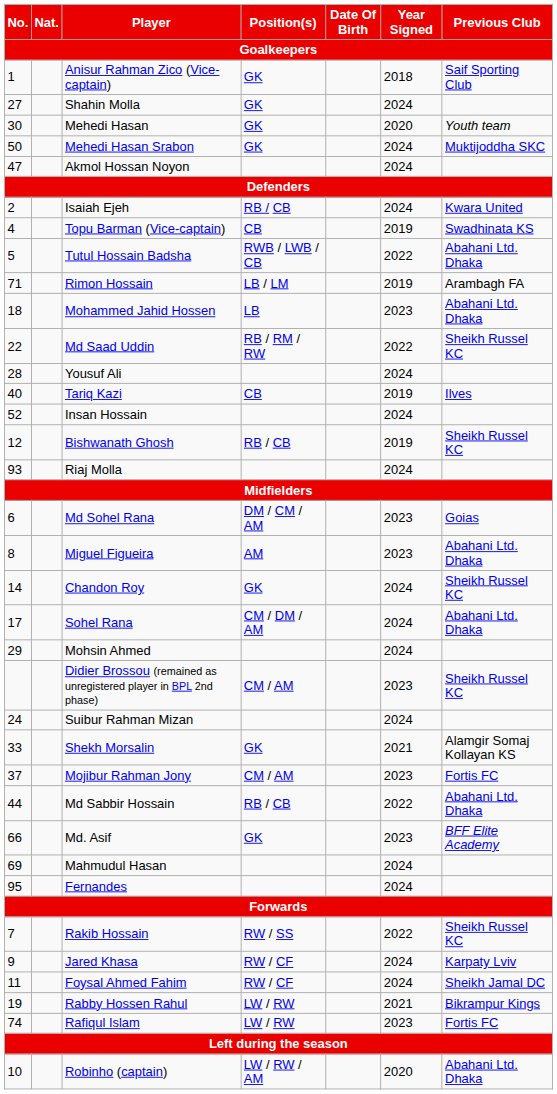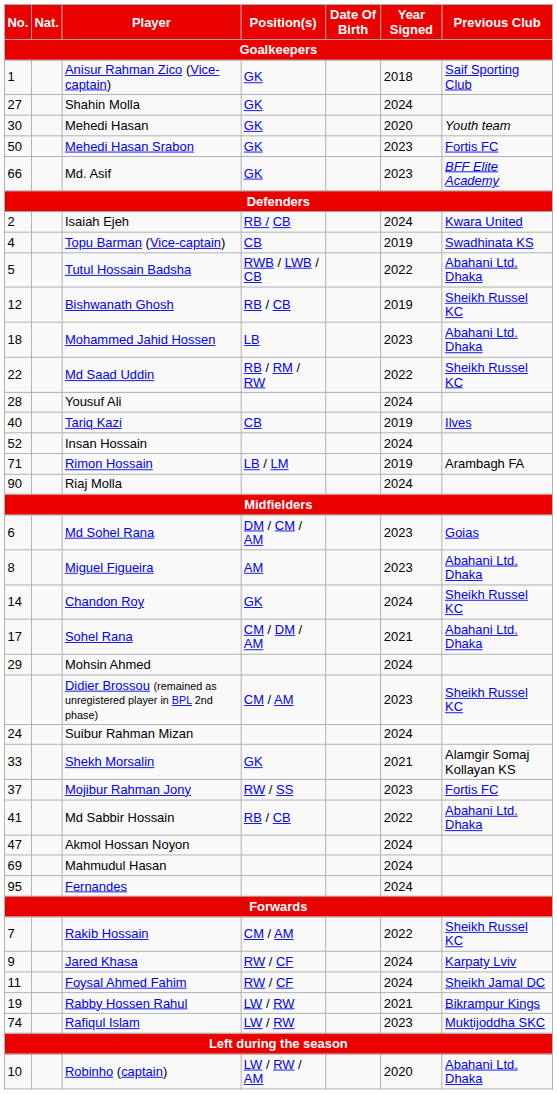Mehedi Hasan Srabon | Year Signed: 2024 -> 2023
Mehedi Hasan Srabon | Previous Club: Muktijoddha SKC -> Fortis FC
rows swapped: Md. Asif <-> Akmol Hossan Noyon
rows swapped: Bishwanath Ghosh <-> Rimon Hossain
Riaj Molla | No.: 93 -> 90
Sohel Rana | Year Signed: 2024 -> 2021
Mojibur Rahman Jony | Position(s): CM / AM -> RW / SS
Md Sabbir Hossain | No.: 44 -> 41
Rakib Hossain | Position(s): RW / SS -> CM / AM
Rafiqul Islam | Previous Club: Fortis FC -> Muktijoddha SKC
